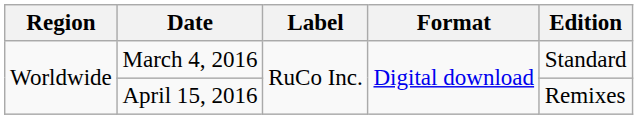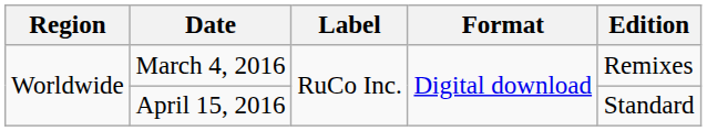March 4, 2016 | Edition: Standard -> Remixes
April 15, 2016 | Edition: Remixes -> Standard
